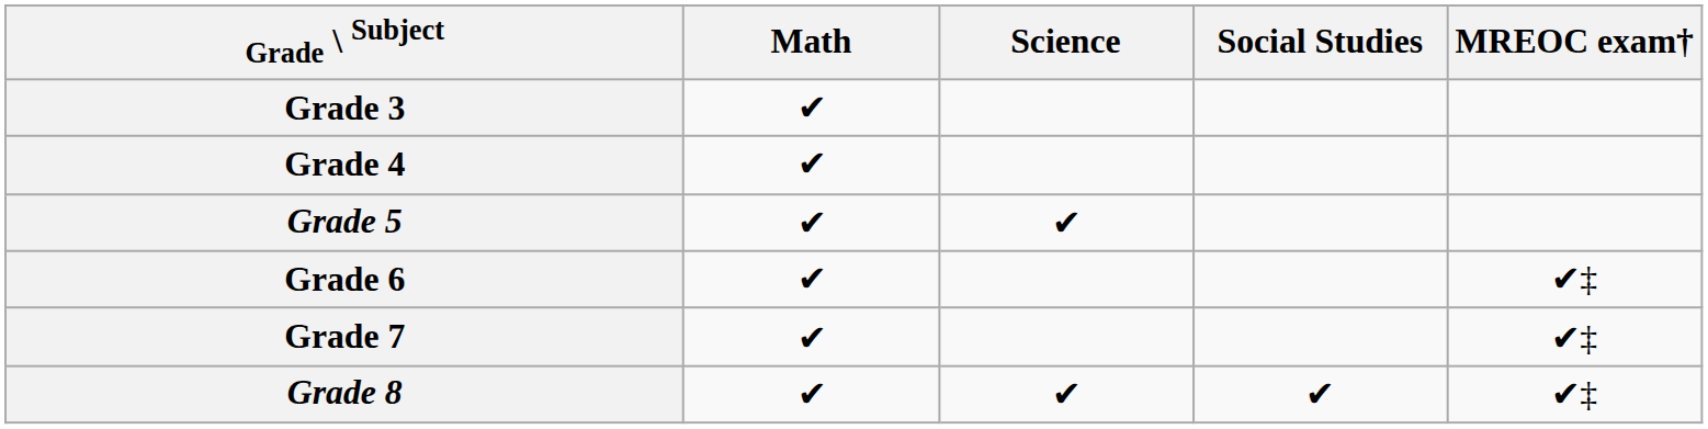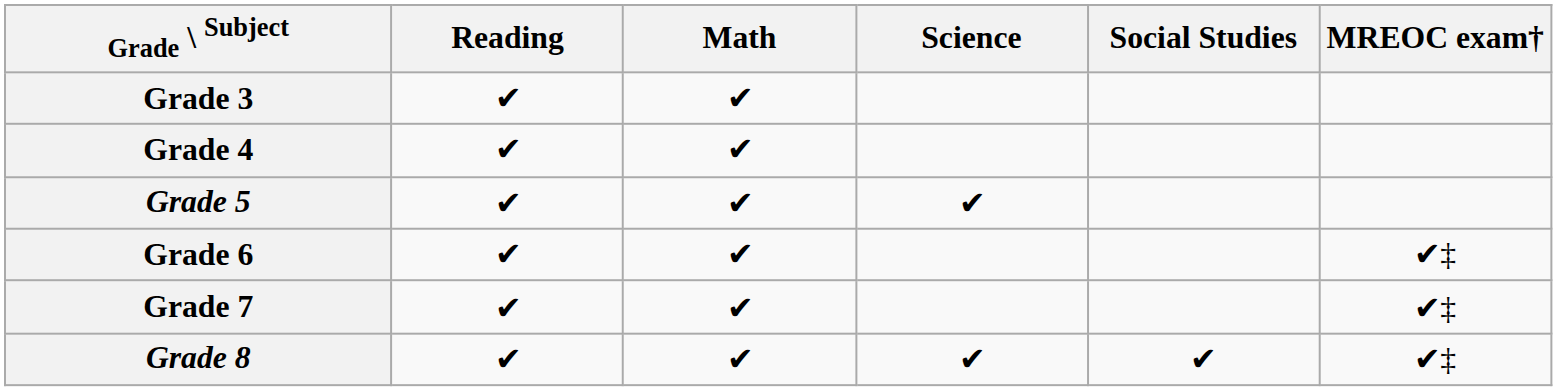+ column: Reading | ✔ | ✔ | ✔ | ✔ | ✔ | ✔
